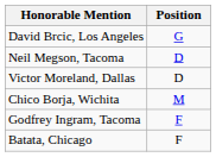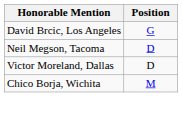- row: Godfrey Ingram, Tacoma | F
- row: Batata, Chicago | F
